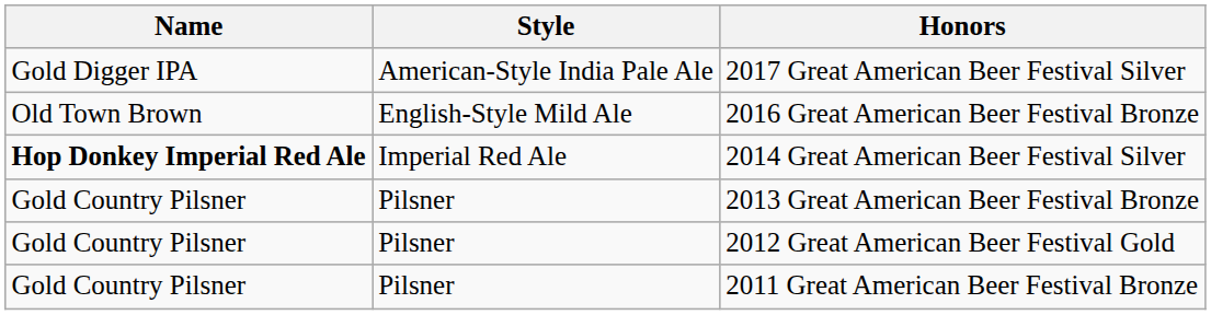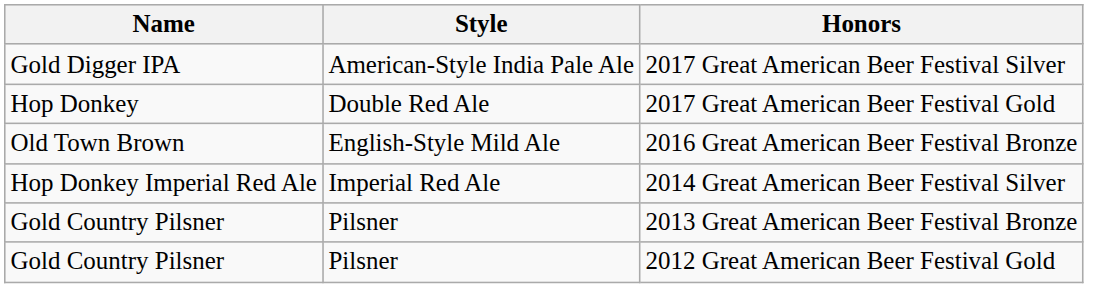+ row: Hop Donkey | Double Red Ale | 2017 Great American Beer Festival Gold
2014 Great American Beer Festival Silver | Name: bold -> normal
- row: Gold Country Pilsner | Pilsner | 2011 Great American Beer Festival Bronze
